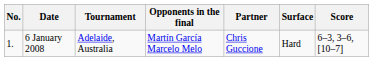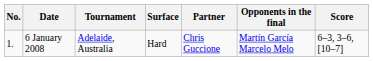columns swapped: Surface <-> Opponents in the final
